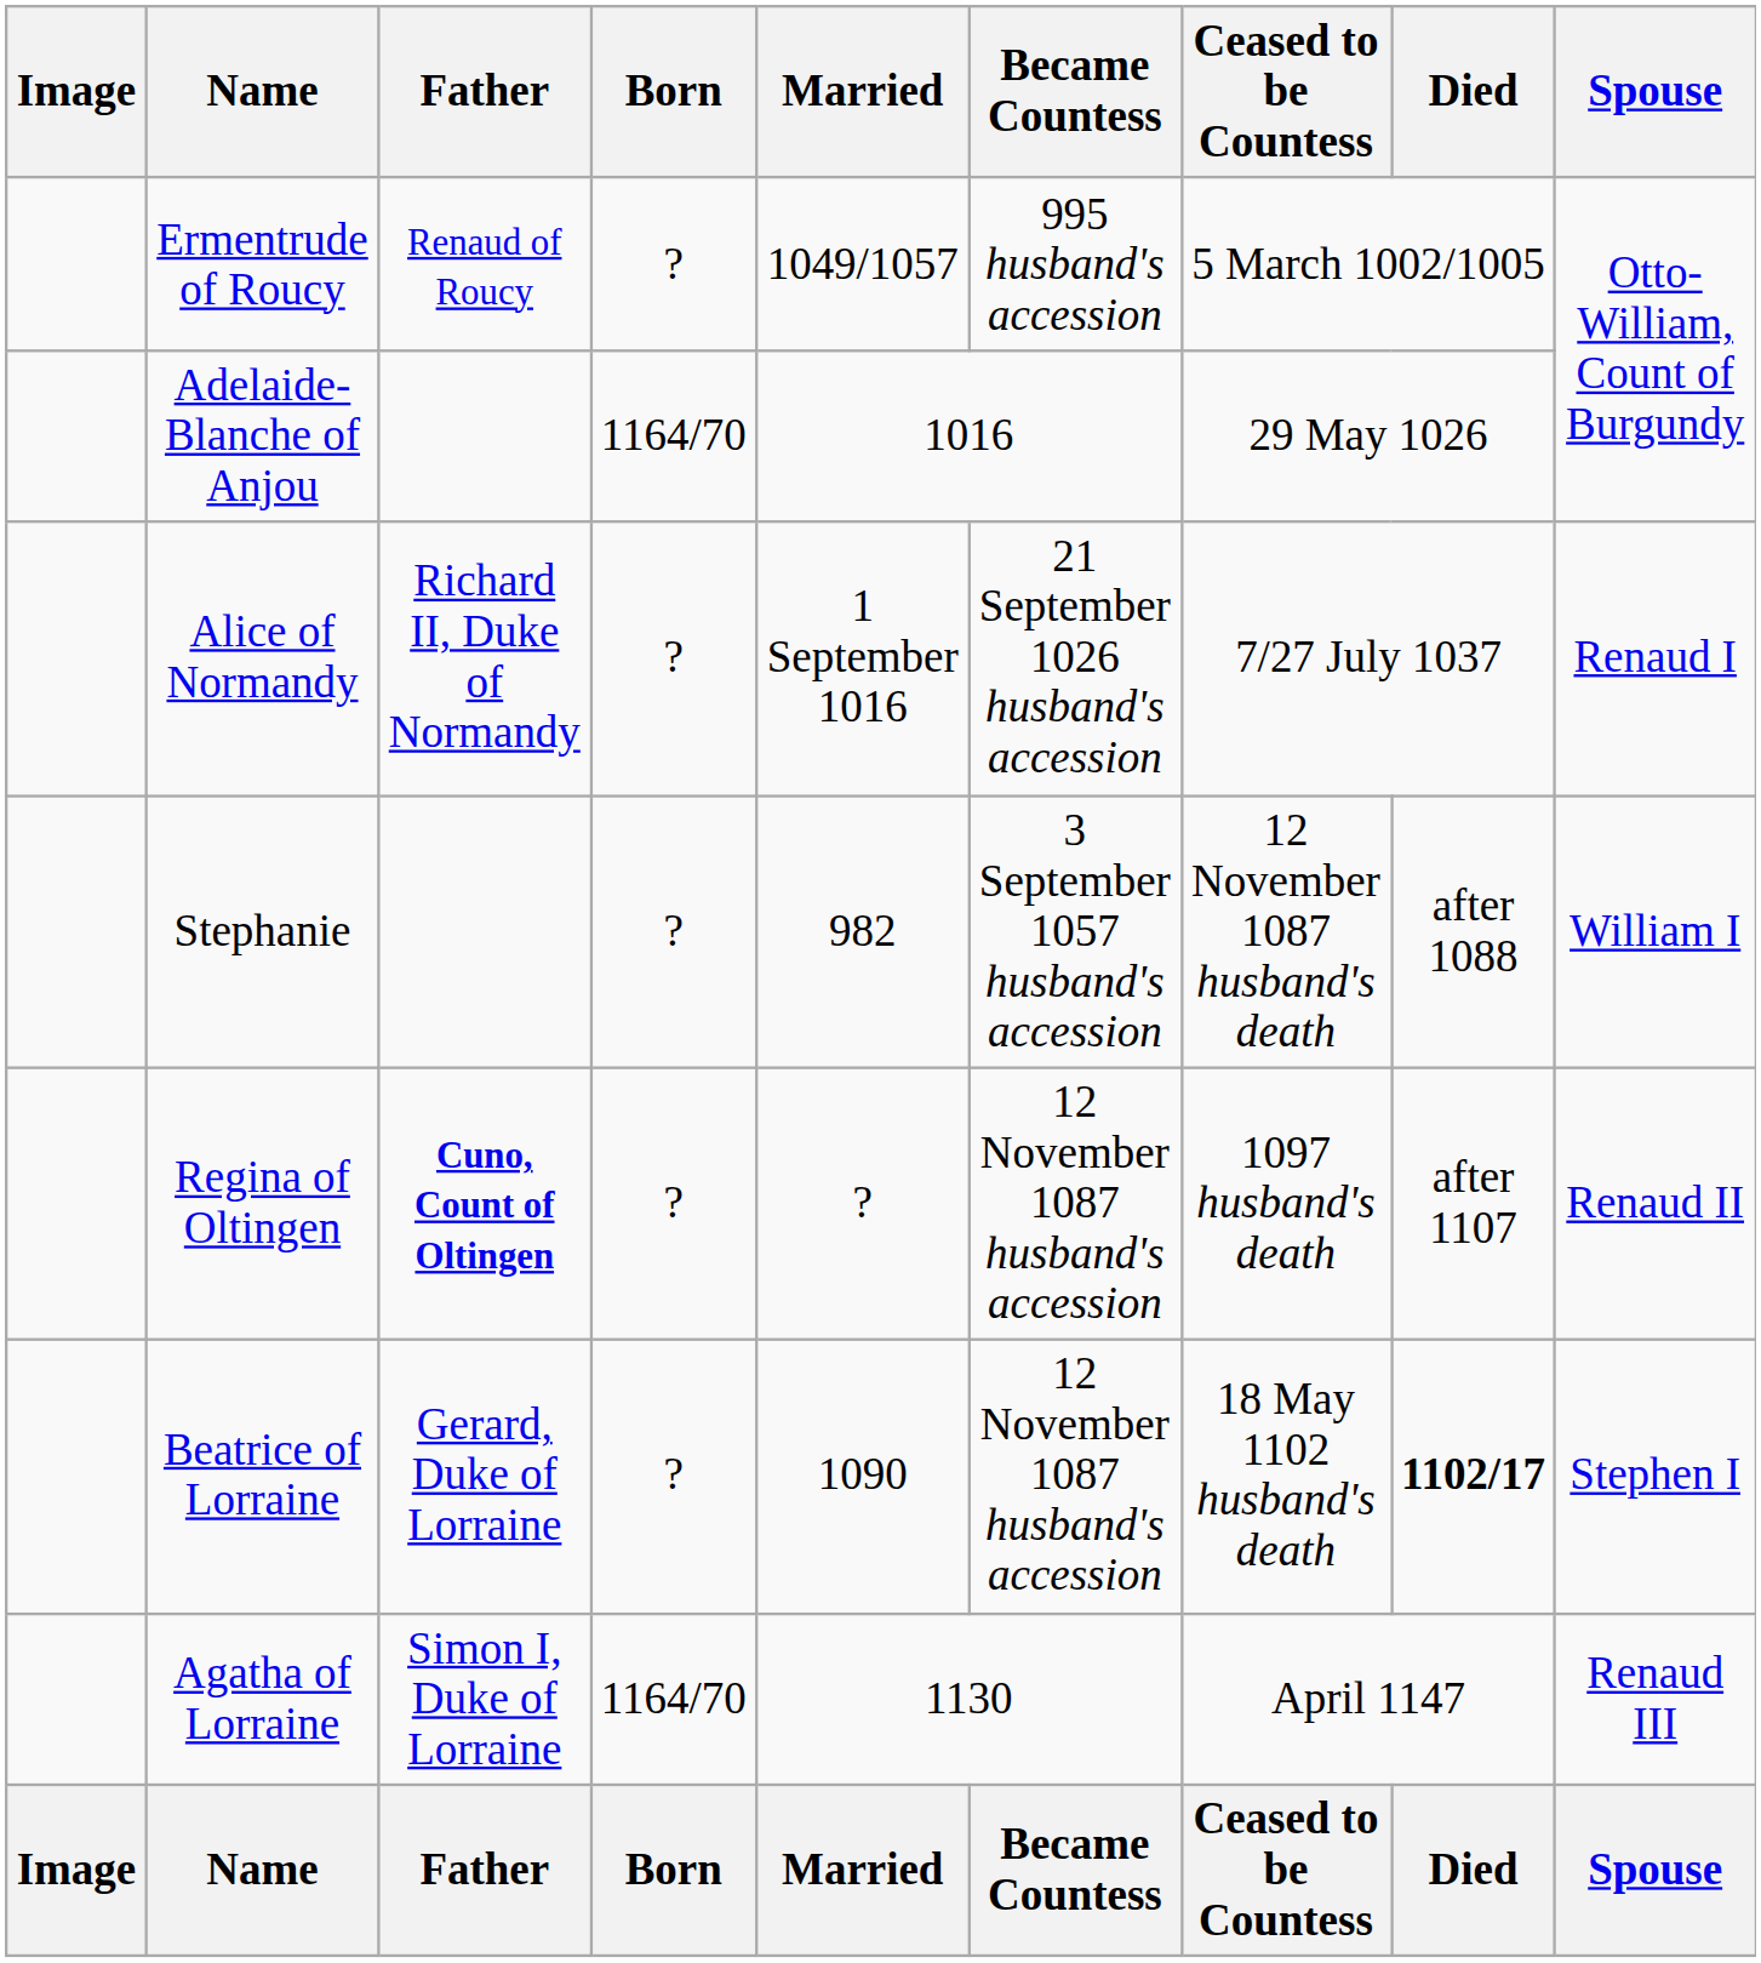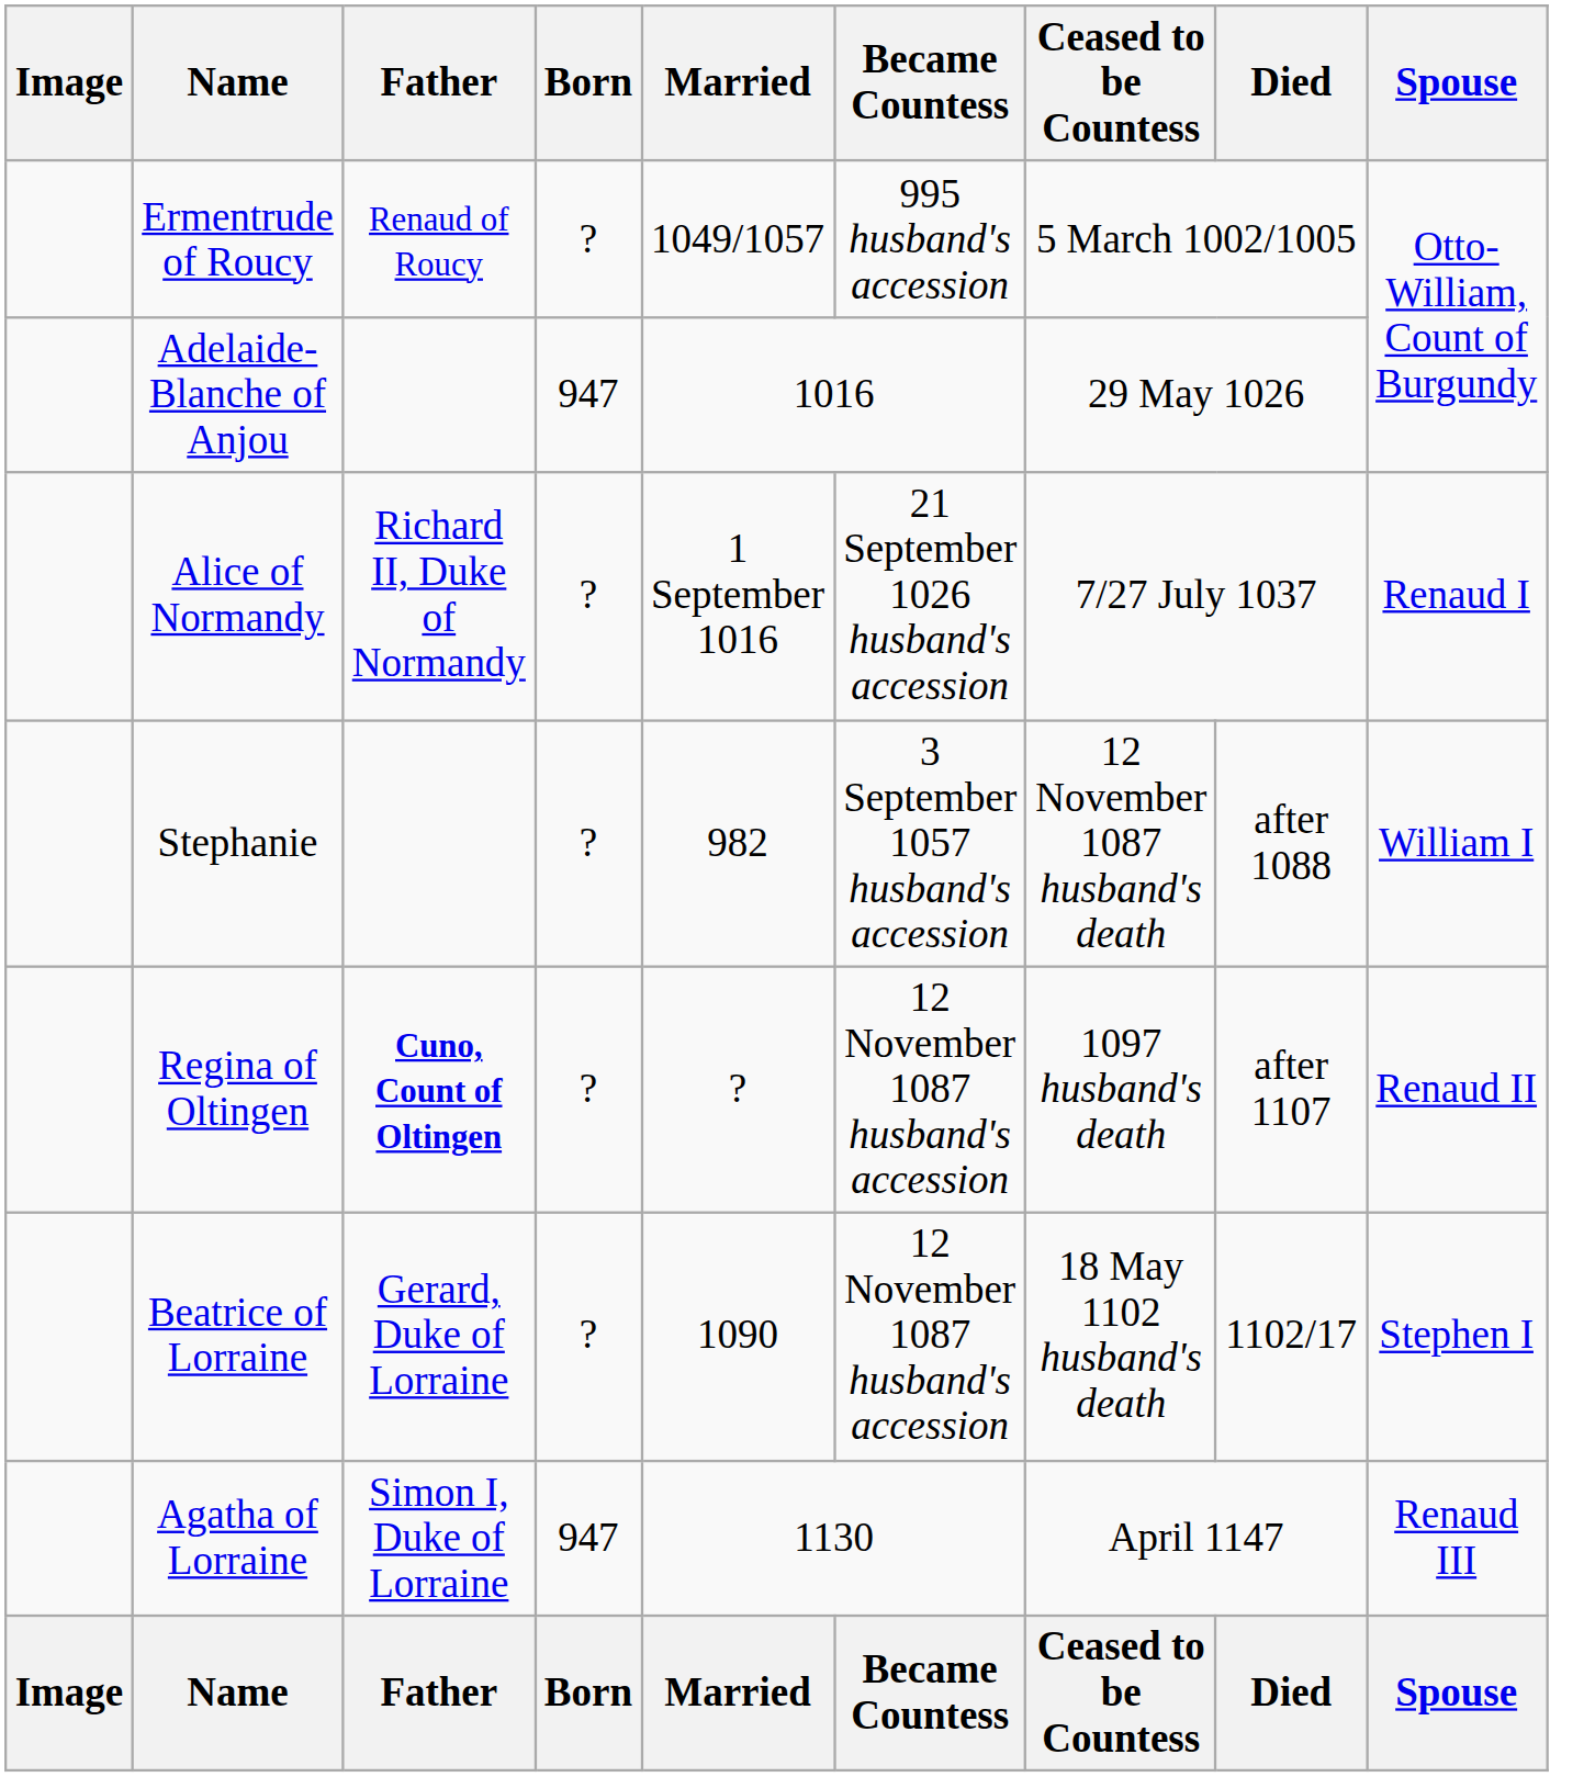Adelaide-Blanche of Anjou | Born: 1164/70 -> 947
Beatrice of Lorraine | Died: bold -> normal
Agatha of Lorraine | Born: 1164/70 -> 947
